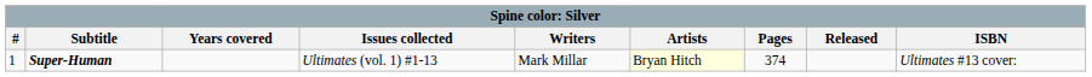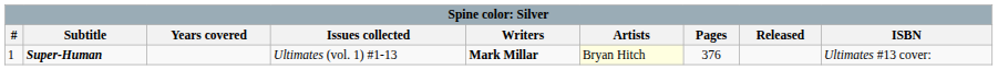Super-Human | Writers: normal -> bold
Super-Human | Pages: 374 -> 376
